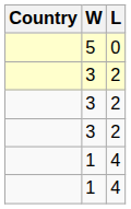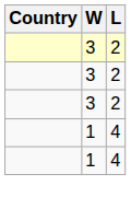- row: 5 | 0
